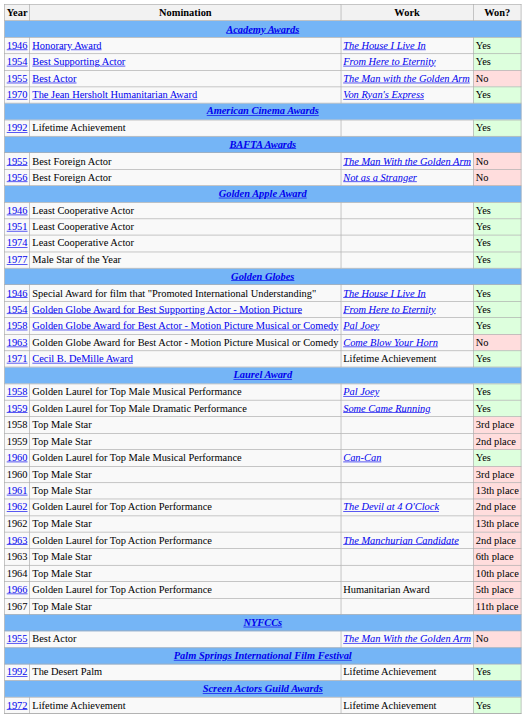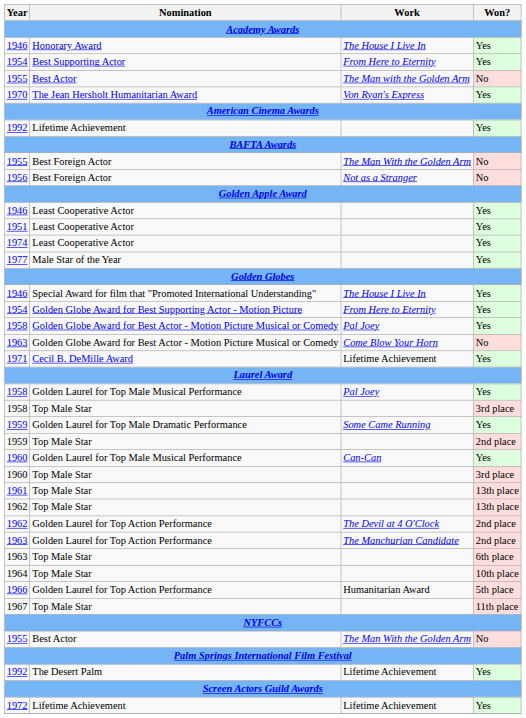rows swapped: 1958 / Top Male Star <-> 1959 / Golden Laurel for Top Male Dramatic Performance
rows swapped: 1962 / Golden Laurel for Top Action Performance <-> 1962 / Top Male Star
